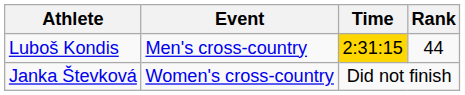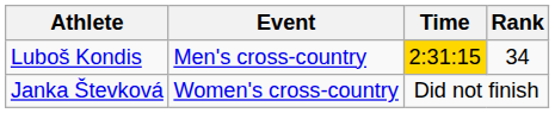Luboš Kondis | Rank: 44 -> 34
